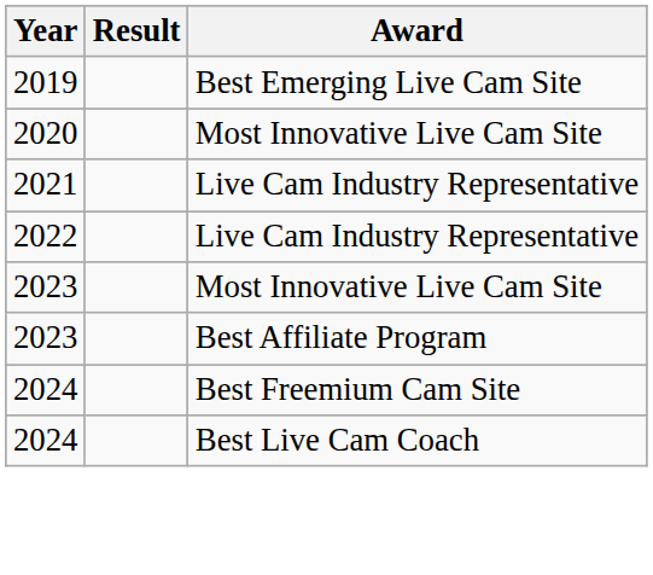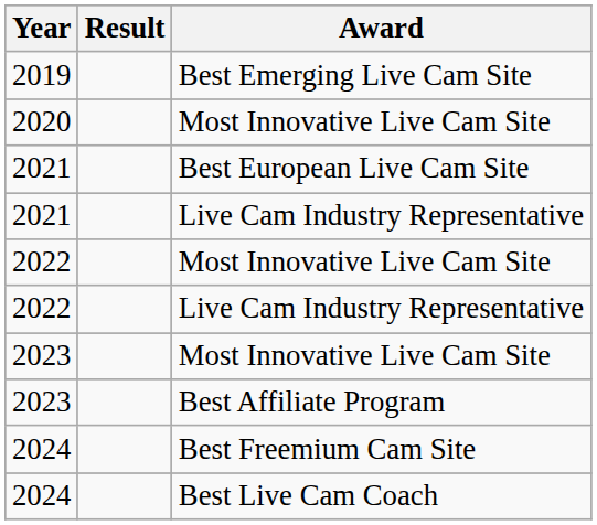+ row: 2021 | Best European Live Cam Site
+ row: 2022 | Most Innovative Live Cam Site
